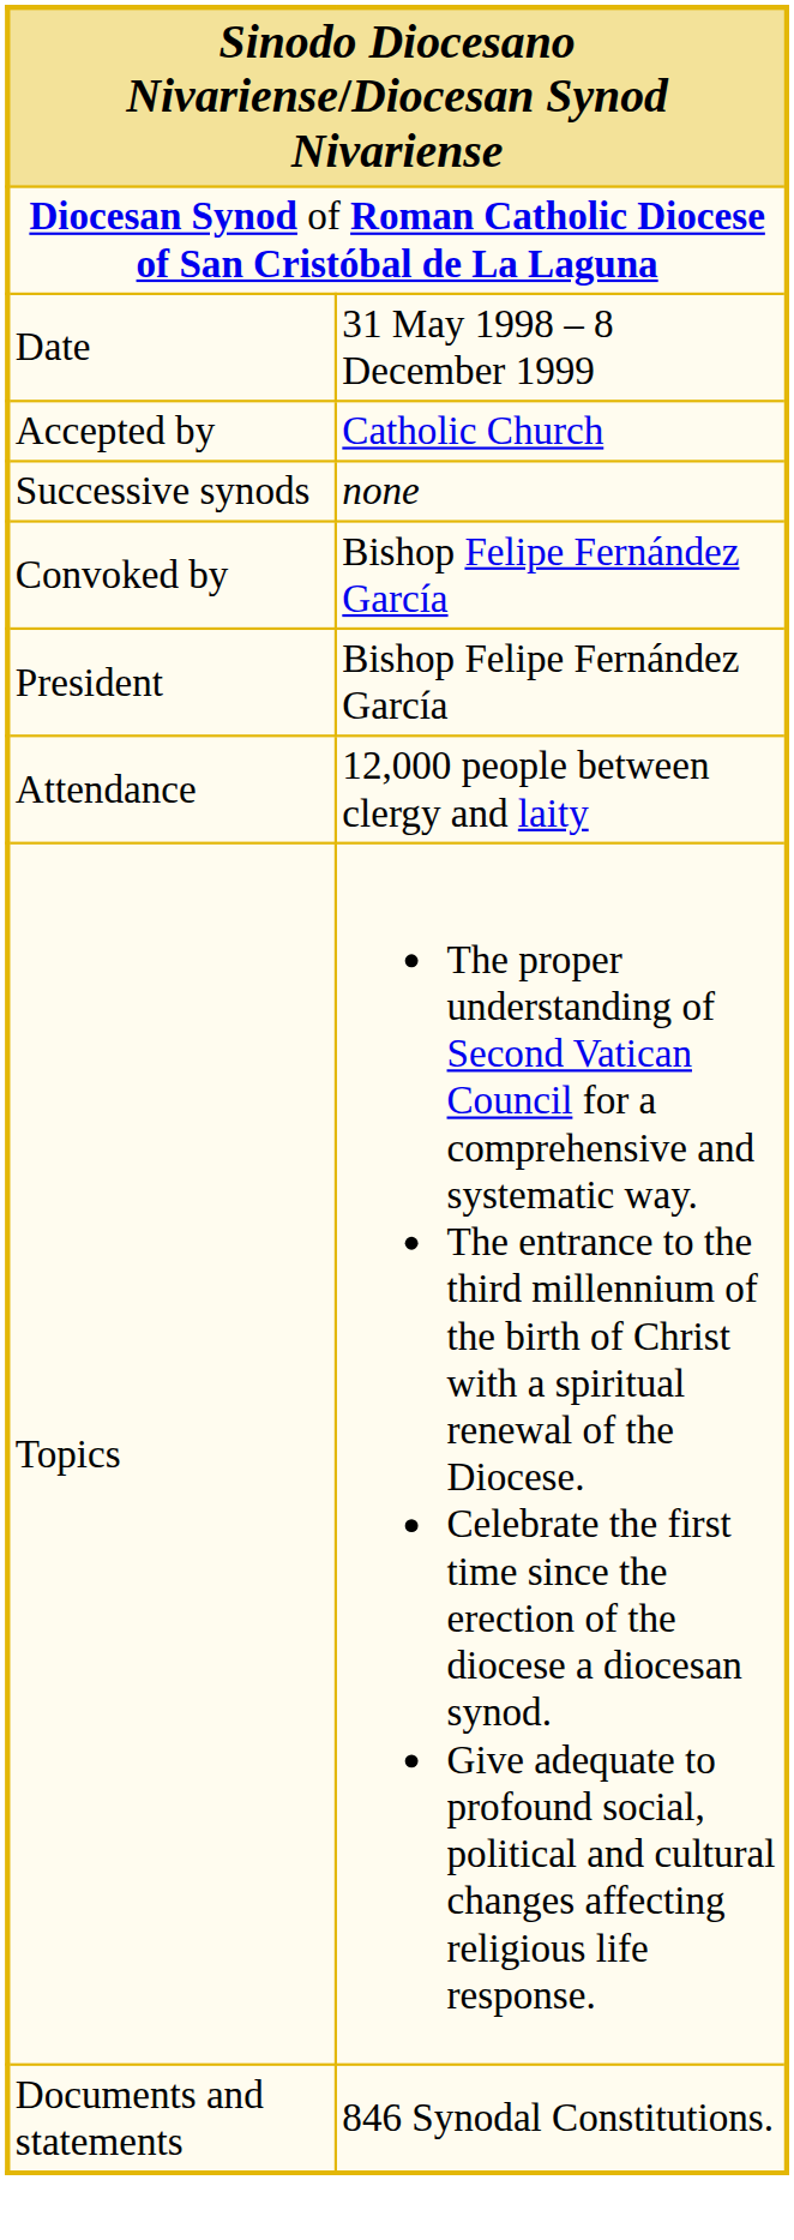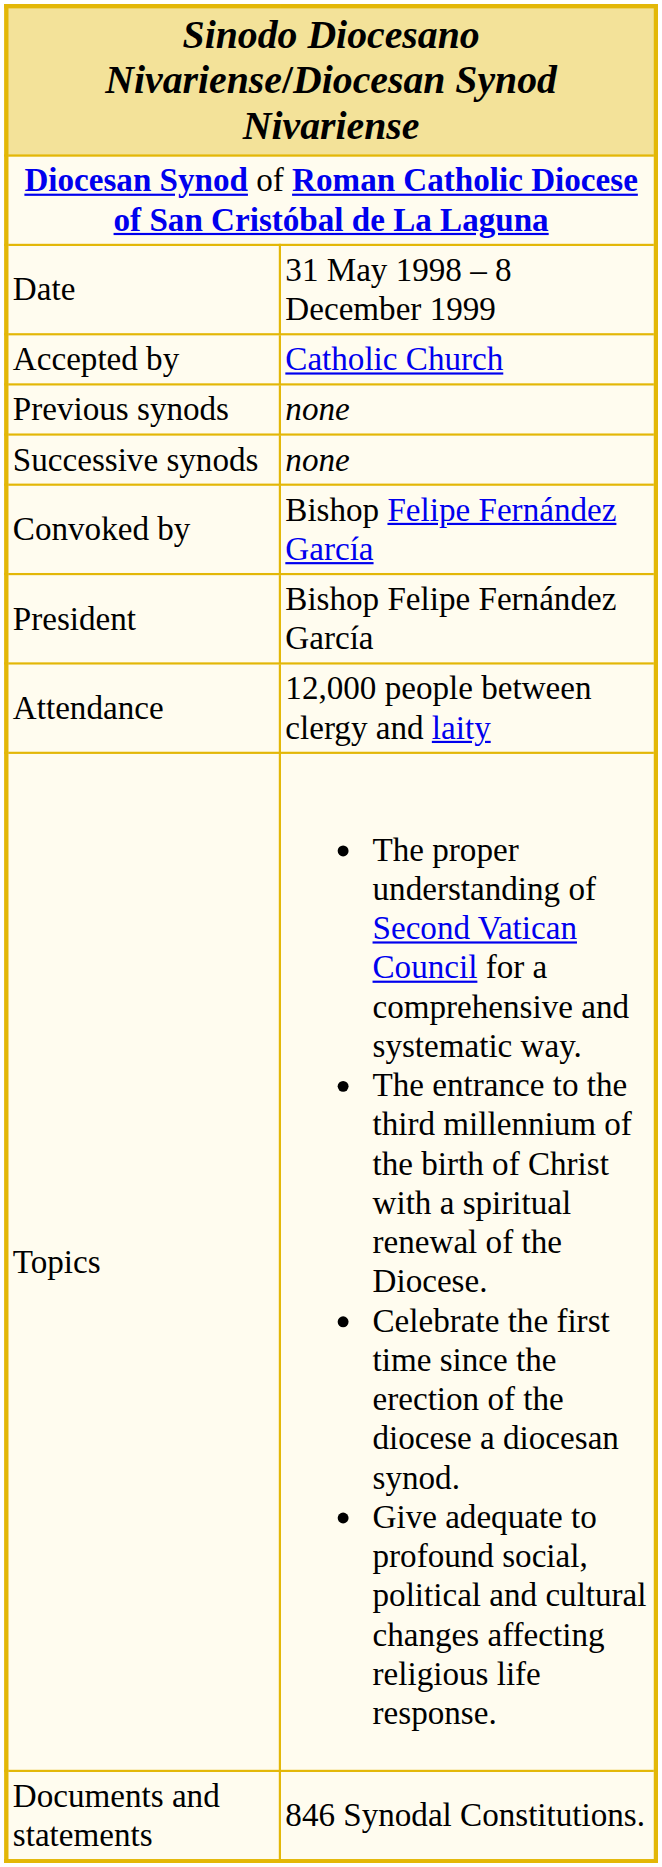+ row: Previous synods | none
